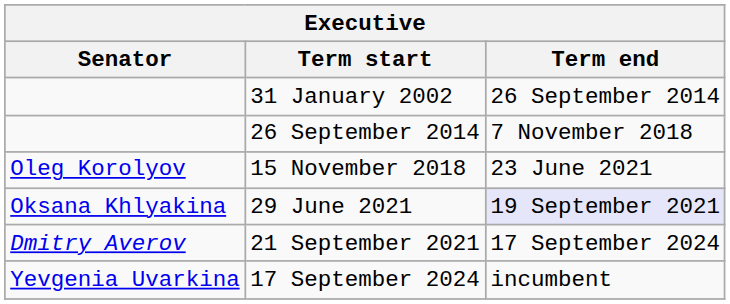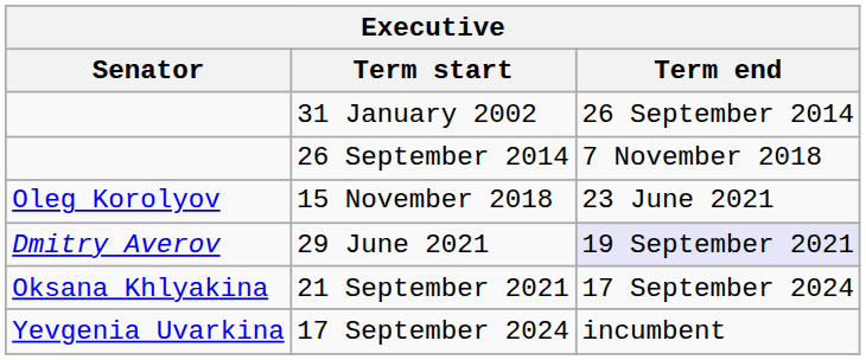29 June 2021 | Senator: Oksana Khlyakina -> Dmitry Averov
21 September 2021 | Senator: Dmitry Averov -> Oksana Khlyakina
